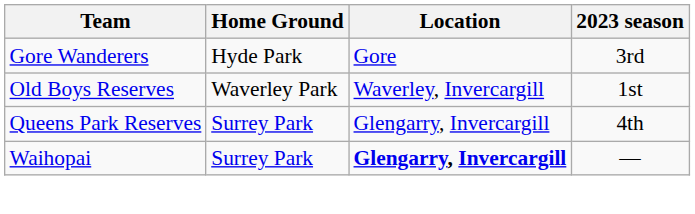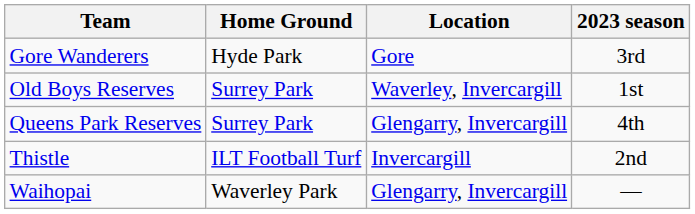Old Boys Reserves | Home Ground: Waverley Park -> Surrey Park
+ row: Thistle | ILT Football Turf | Invercargill | 2nd
Waihopai | Home Ground: Surrey Park -> Waverley Park
Waihopai | Location: bold -> normal
